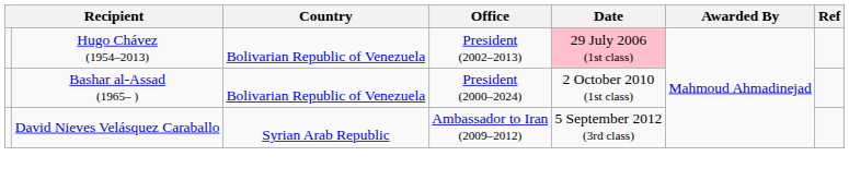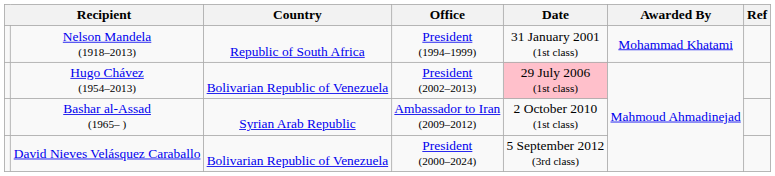+ row: Nelson Mandela (1918–2013) | Republic of South Africa | President (1994–1999) | 31 January 2001 (1st class) | Mohammad Khatami
Bashar al-Assad (1965– ) | Country: Bolivarian Republic of Venezuela -> Syrian Arab Republic
Bashar al-Assad (1965– ) | Office: President (2000–2024) -> Ambassador to Iran (2009–2012)
David Nieves Velásquez Caraballo | Country: Syrian Arab Republic -> Bolivarian Republic of Venezuela
David Nieves Velásquez Caraballo | Office: Ambassador to Iran (2009–2012) -> President (2000–2024)
